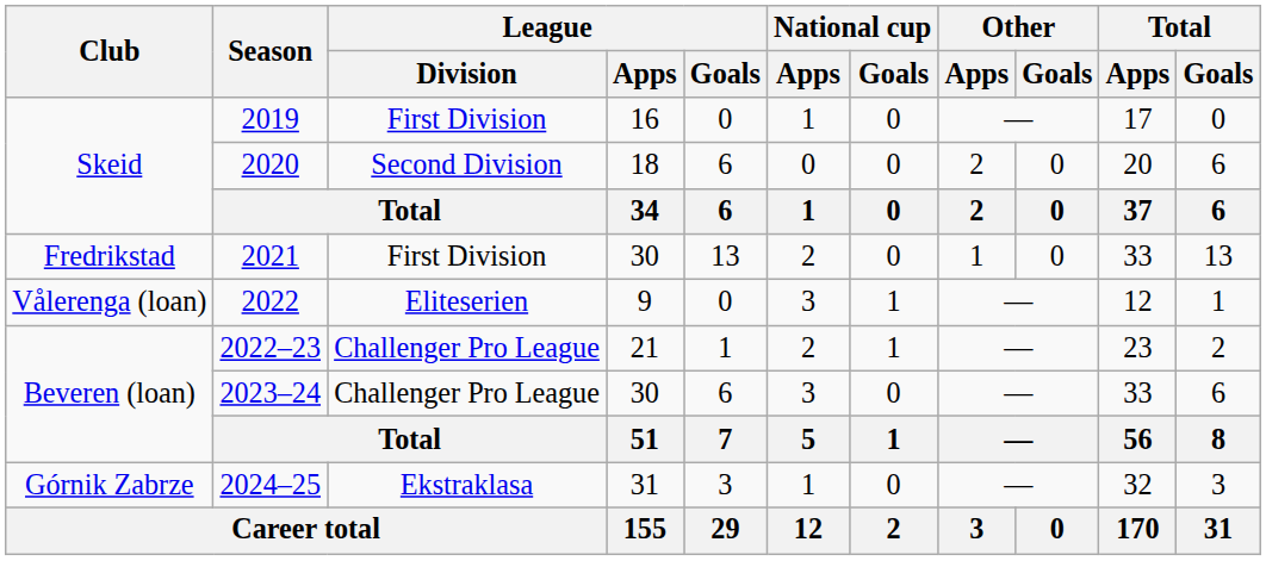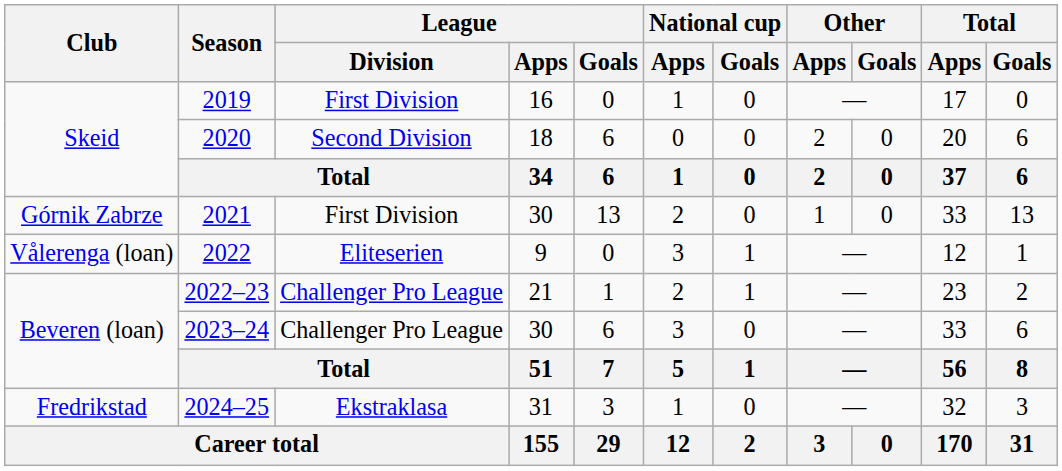2021 | Club: Fredrikstad -> Górnik Zabrze
2024–25 | Club: Górnik Zabrze -> Fredrikstad
